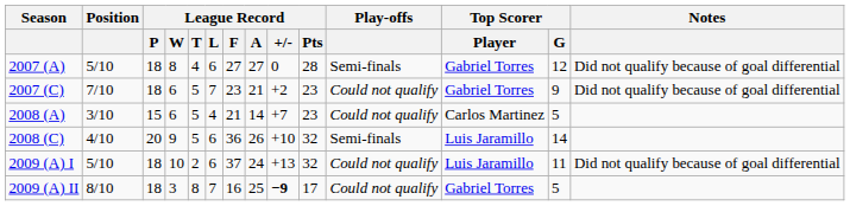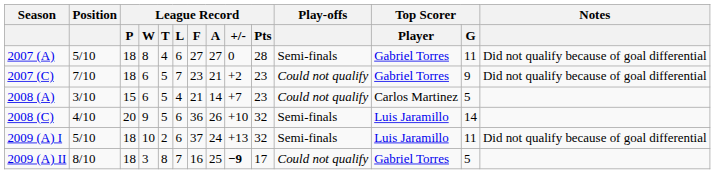2007 (A) | Top Scorer / G: 12 -> 11
2009 (A) I | Play-offs: Could not qualify -> Semi-finals
